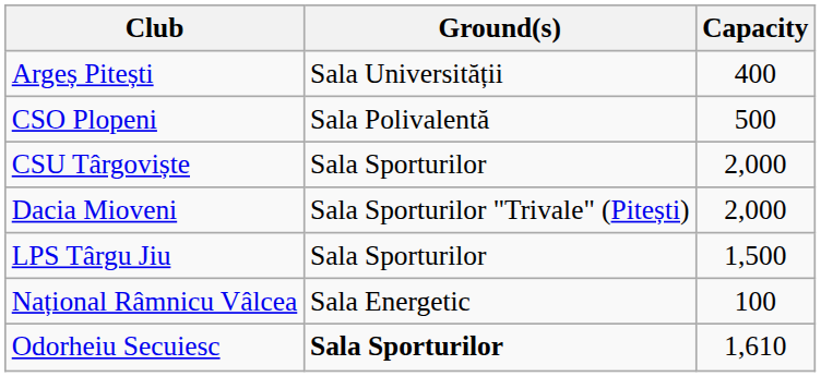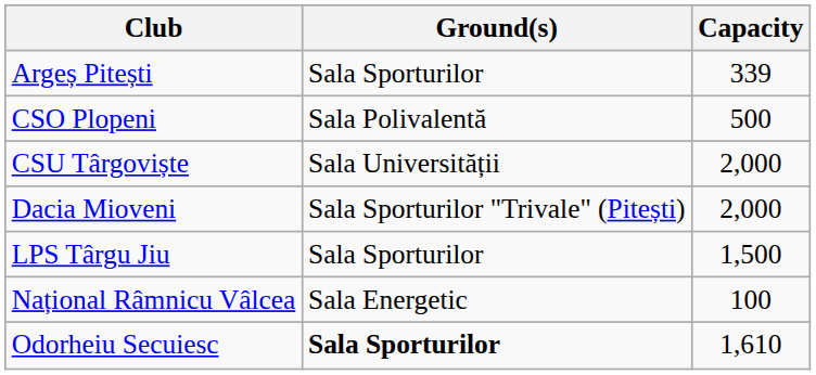Argeș Pitești | Ground(s): Sala Universității -> Sala Sporturilor
Argeș Pitești | Capacity: 400 -> 339
CSU Târgoviște | Ground(s): Sala Sporturilor -> Sala Universității
